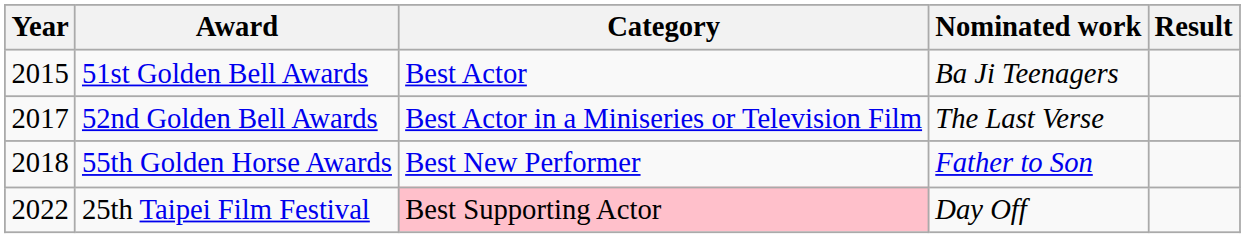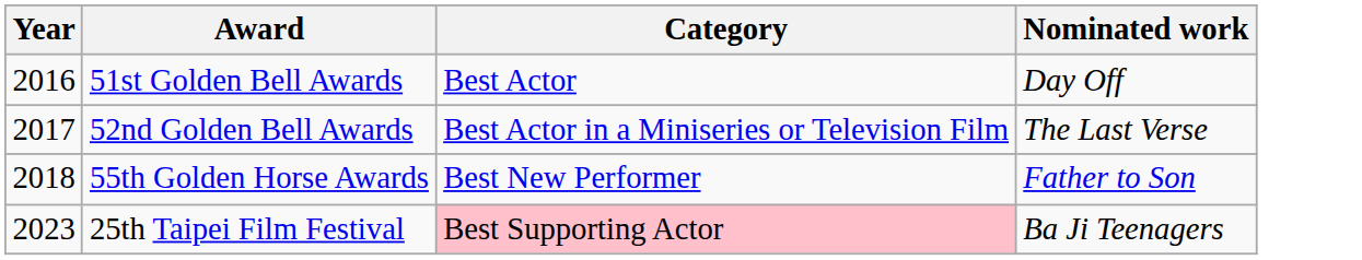- column: Result
51st Golden Bell Awards | Year: 2015 -> 2016
51st Golden Bell Awards | Nominated work: Ba Ji Teenagers -> Day Off
25th Taipei Film Festival | Year: 2022 -> 2023
25th Taipei Film Festival | Nominated work: Day Off -> Ba Ji Teenagers
